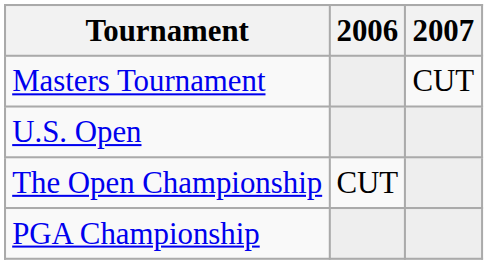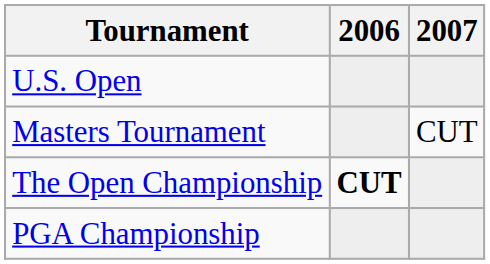rows swapped: Masters Tournament <-> U.S. Open
The Open Championship | 2006: normal -> bold
